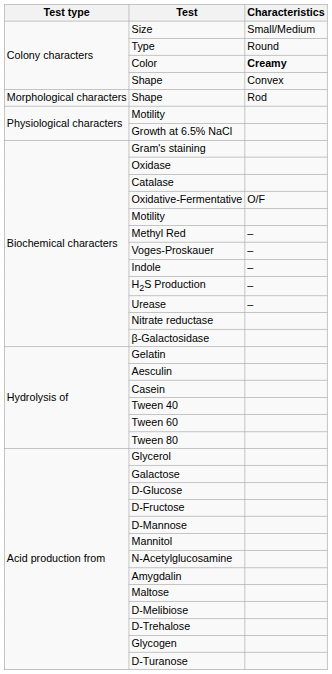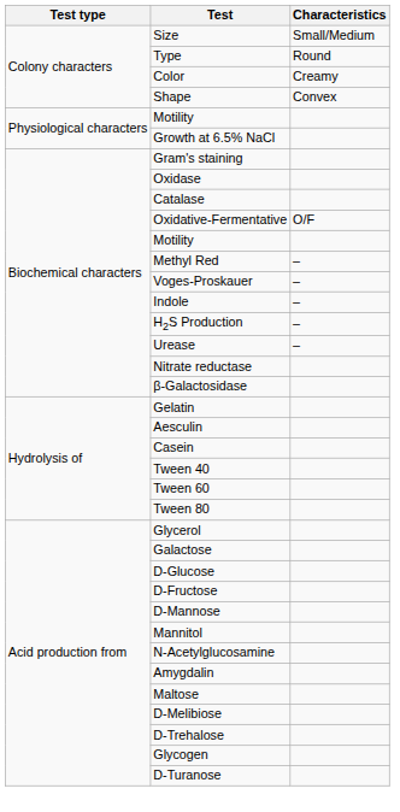Color | Characteristics: bold -> normal
- row: Morphological characters | Shape | Rod
